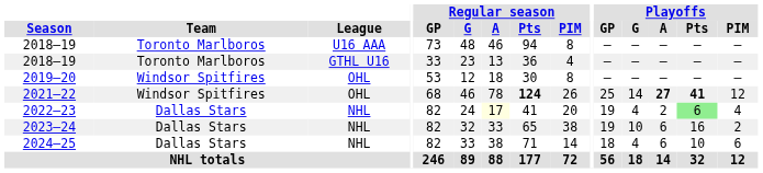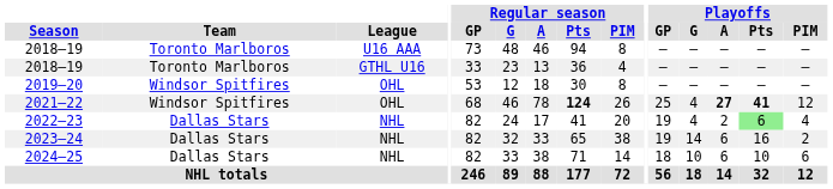2021–22 | Playoffs / G: 14 -> 4
2022–23 | Regular season / A: lightyellow background -> no background
2023–24 | Playoffs / G: 10 -> 14
2024–25 | Playoffs / G: 4 -> 10
